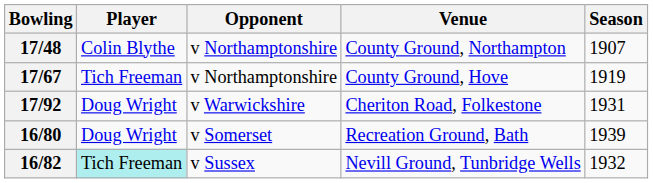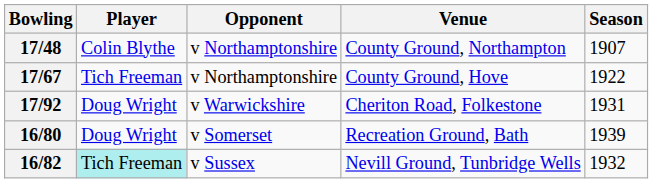17/67 | Season: 1919 -> 1922
